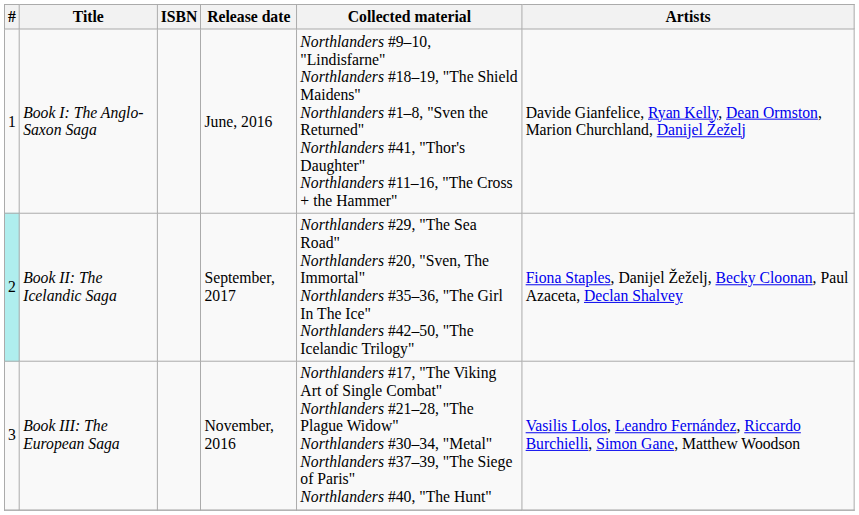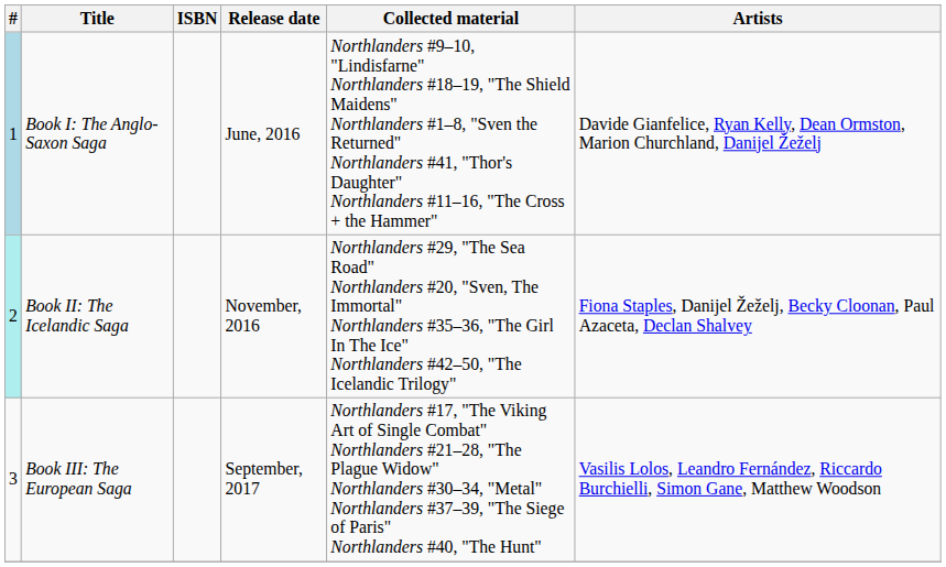Book I: The Anglo-Saxon Saga | #: no background -> lightblue background
Book II: The Icelandic Saga | Release date: September, 2017 -> November, 2016
Book III: The European Saga | Release date: November, 2016 -> September, 2017
